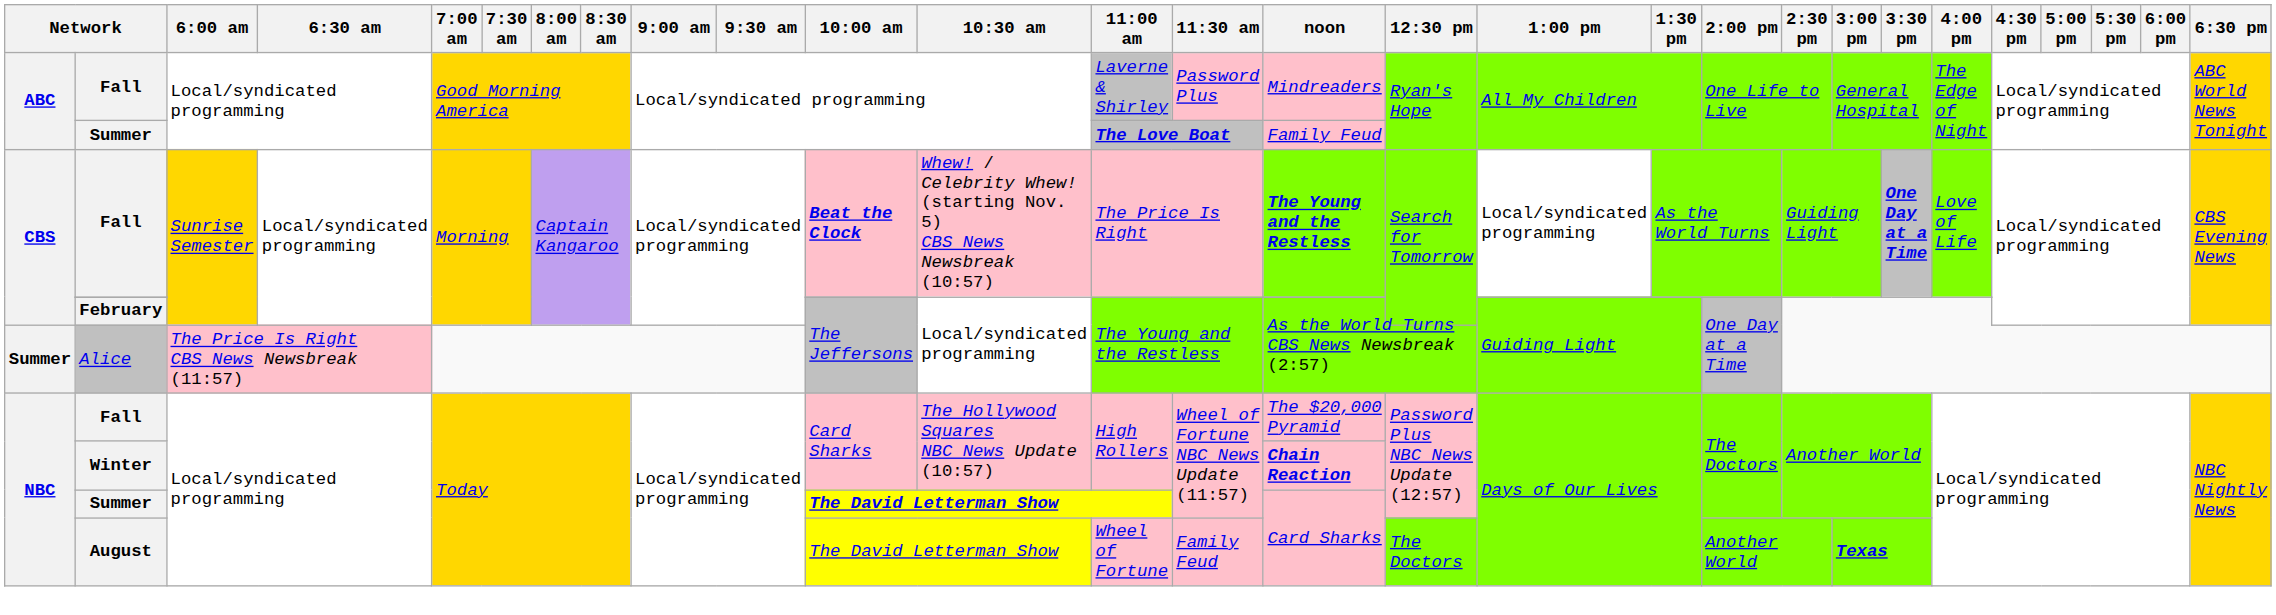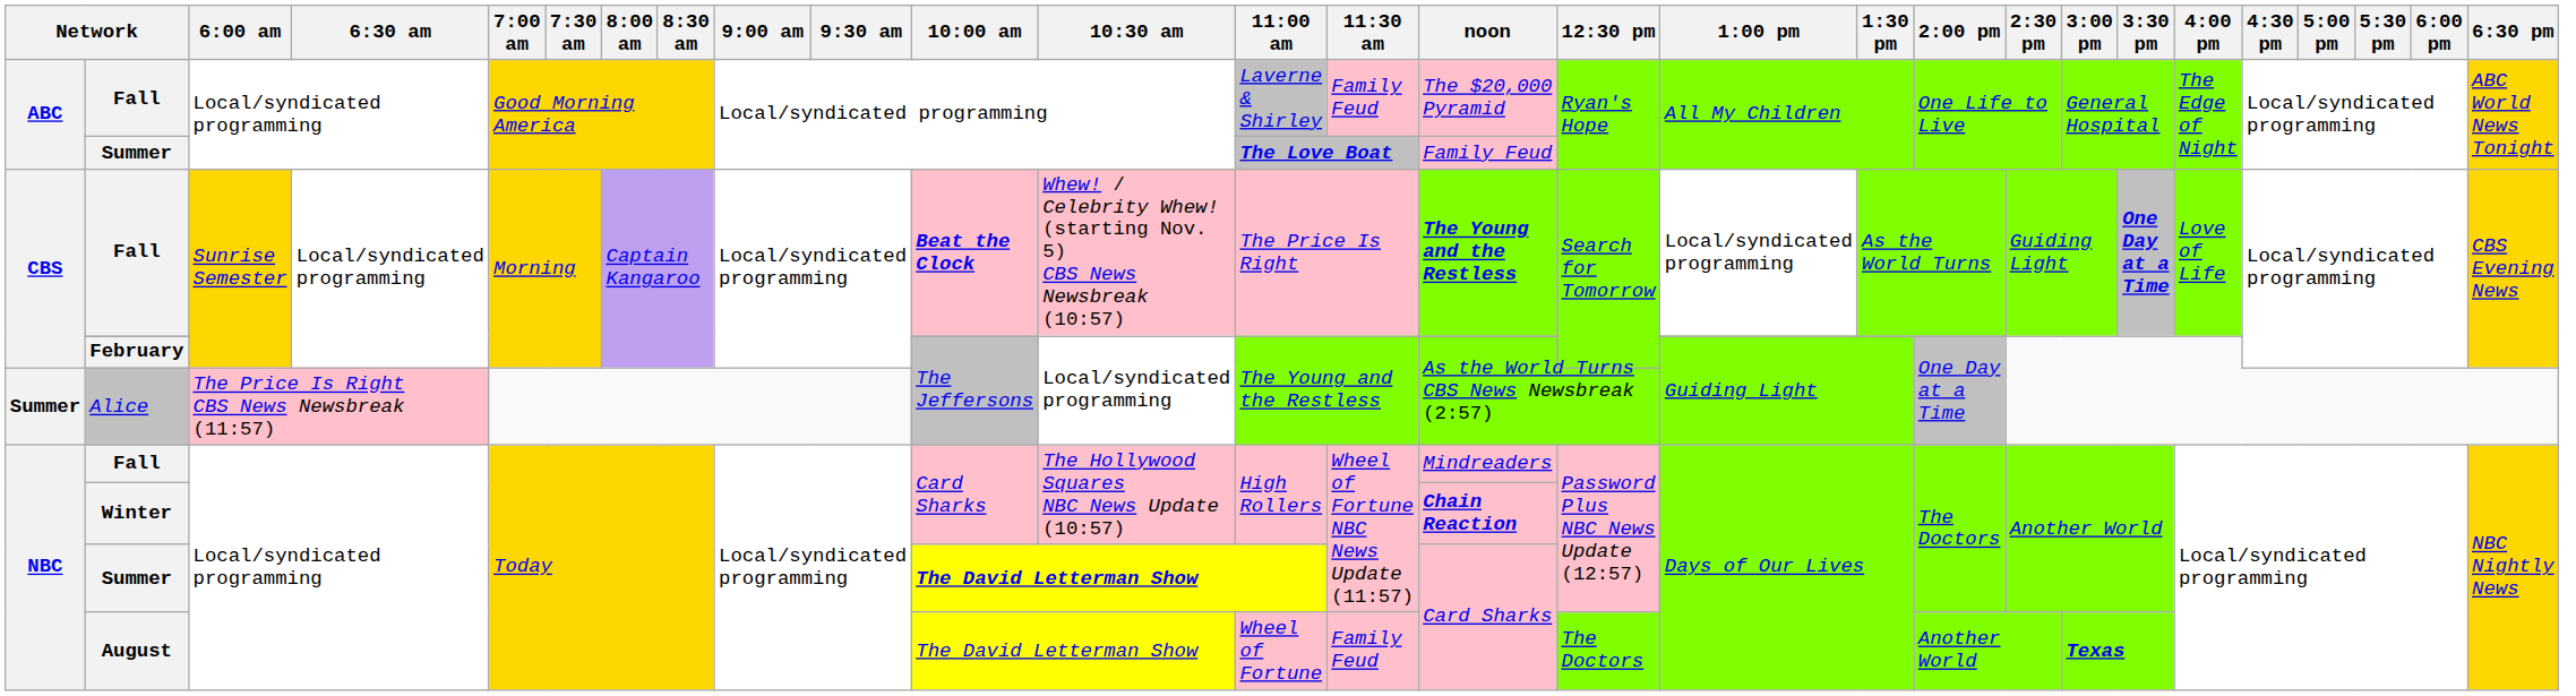ABC / Fall | 11:30 am: Password Plus -> Family Feud
ABC / Fall | noon: Mindreaders -> The $20,000 Pyramid
NBC / Fall | noon: The $20,000 Pyramid -> Mindreaders
